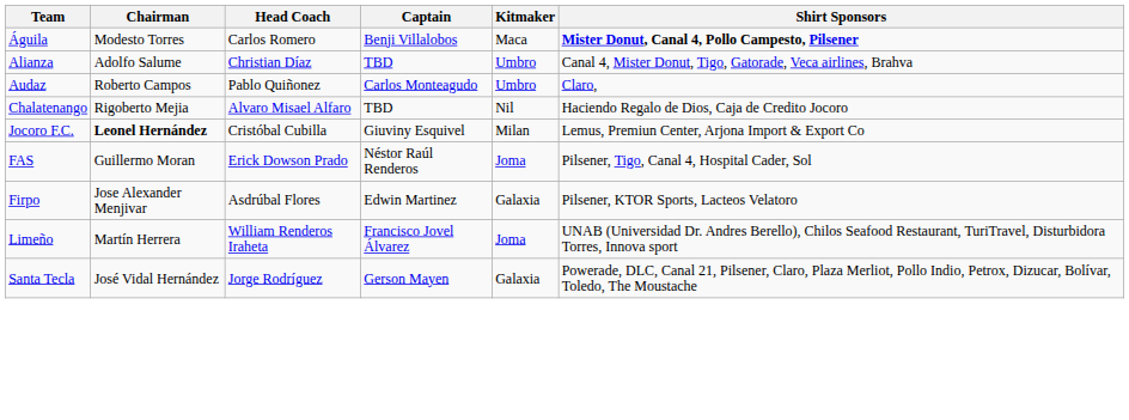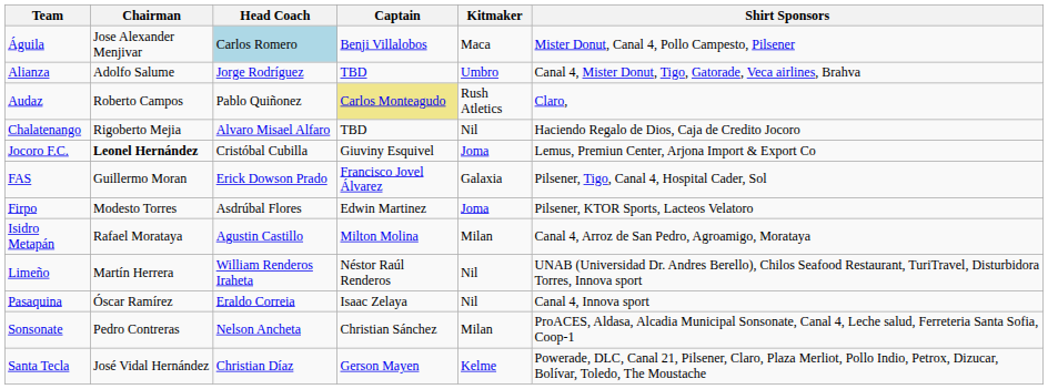Águila | Chairman: Modesto Torres -> Jose Alexander Menjivar
Águila | Head Coach: no background -> lightblue background
Águila | Shirt Sponsors: bold -> normal
Alianza | Head Coach: Christian Díaz -> Jorge Rodríguez
Audaz | Captain: no background -> khaki background
Audaz | Kitmaker: Umbro -> Rush Atletics
Jocoro F.C. | Kitmaker: Milan -> Joma
FAS | Captain: Néstor Raúl Renderos -> Francisco Jovel Álvarez
FAS | Kitmaker: Joma -> Galaxia
Firpo | Chairman: Jose Alexander Menjivar -> Modesto Torres
Firpo | Kitmaker: Galaxia -> Joma
+ row: Isidro Metapán | Rafael Morataya | Agustin Castillo | Milton Molina | Milan | Canal 4, Arroz de San Pedro, Agroamigo, Morataya
Limeño | Captain: Francisco Jovel Álvarez -> Néstor Raúl Renderos
Limeño | Kitmaker: Joma -> Nil
+ row: Pasaquina | Óscar Ramírez | Eraldo Correia | Isaac Zelaya | Nil | Canal 4, Innova sport
+ row: Sonsonate | Pedro Contreras | Nelson Ancheta | Christian Sánchez | Milan | ProACES, Aldasa, Alcadia Municipal Sonsonate, Canal 4, Leche salud, Ferreteria Santa Sofia, Coop-1
Santa Tecla | Head Coach: Jorge Rodríguez -> Christian Díaz
Santa Tecla | Kitmaker: Galaxia -> Kelme
